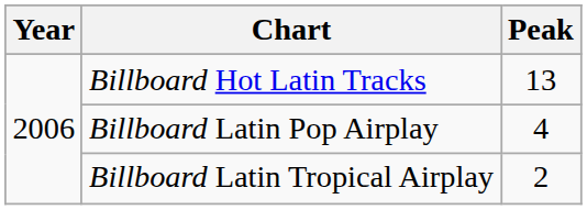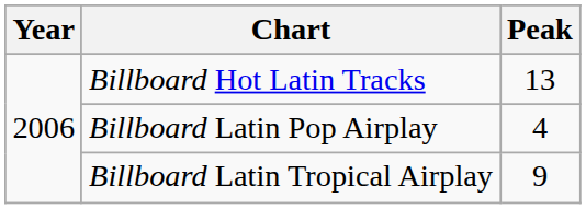Billboard Latin Tropical Airplay | Peak: 2 -> 9
